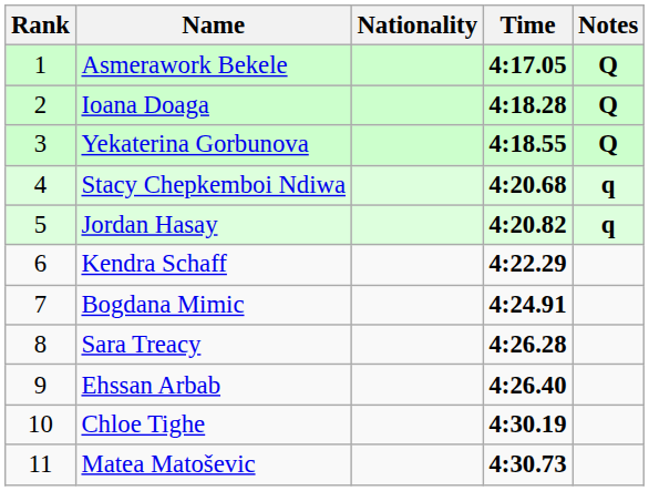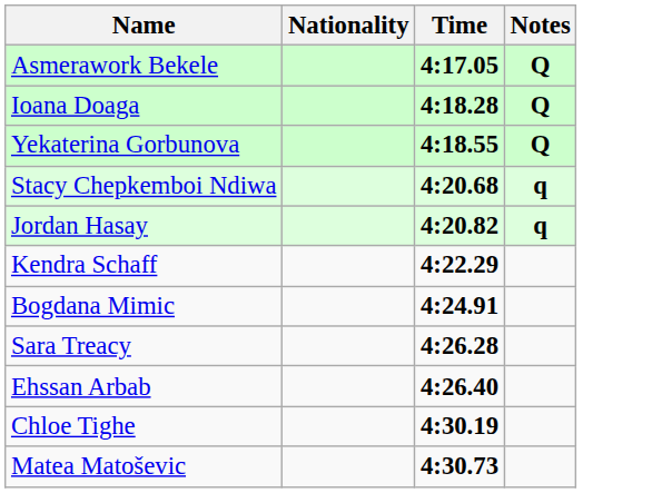- column: Rank | 1 | 2 | 3 | 4 | 5 | 6 | 7 | 8 | 9 | 10 | 11
